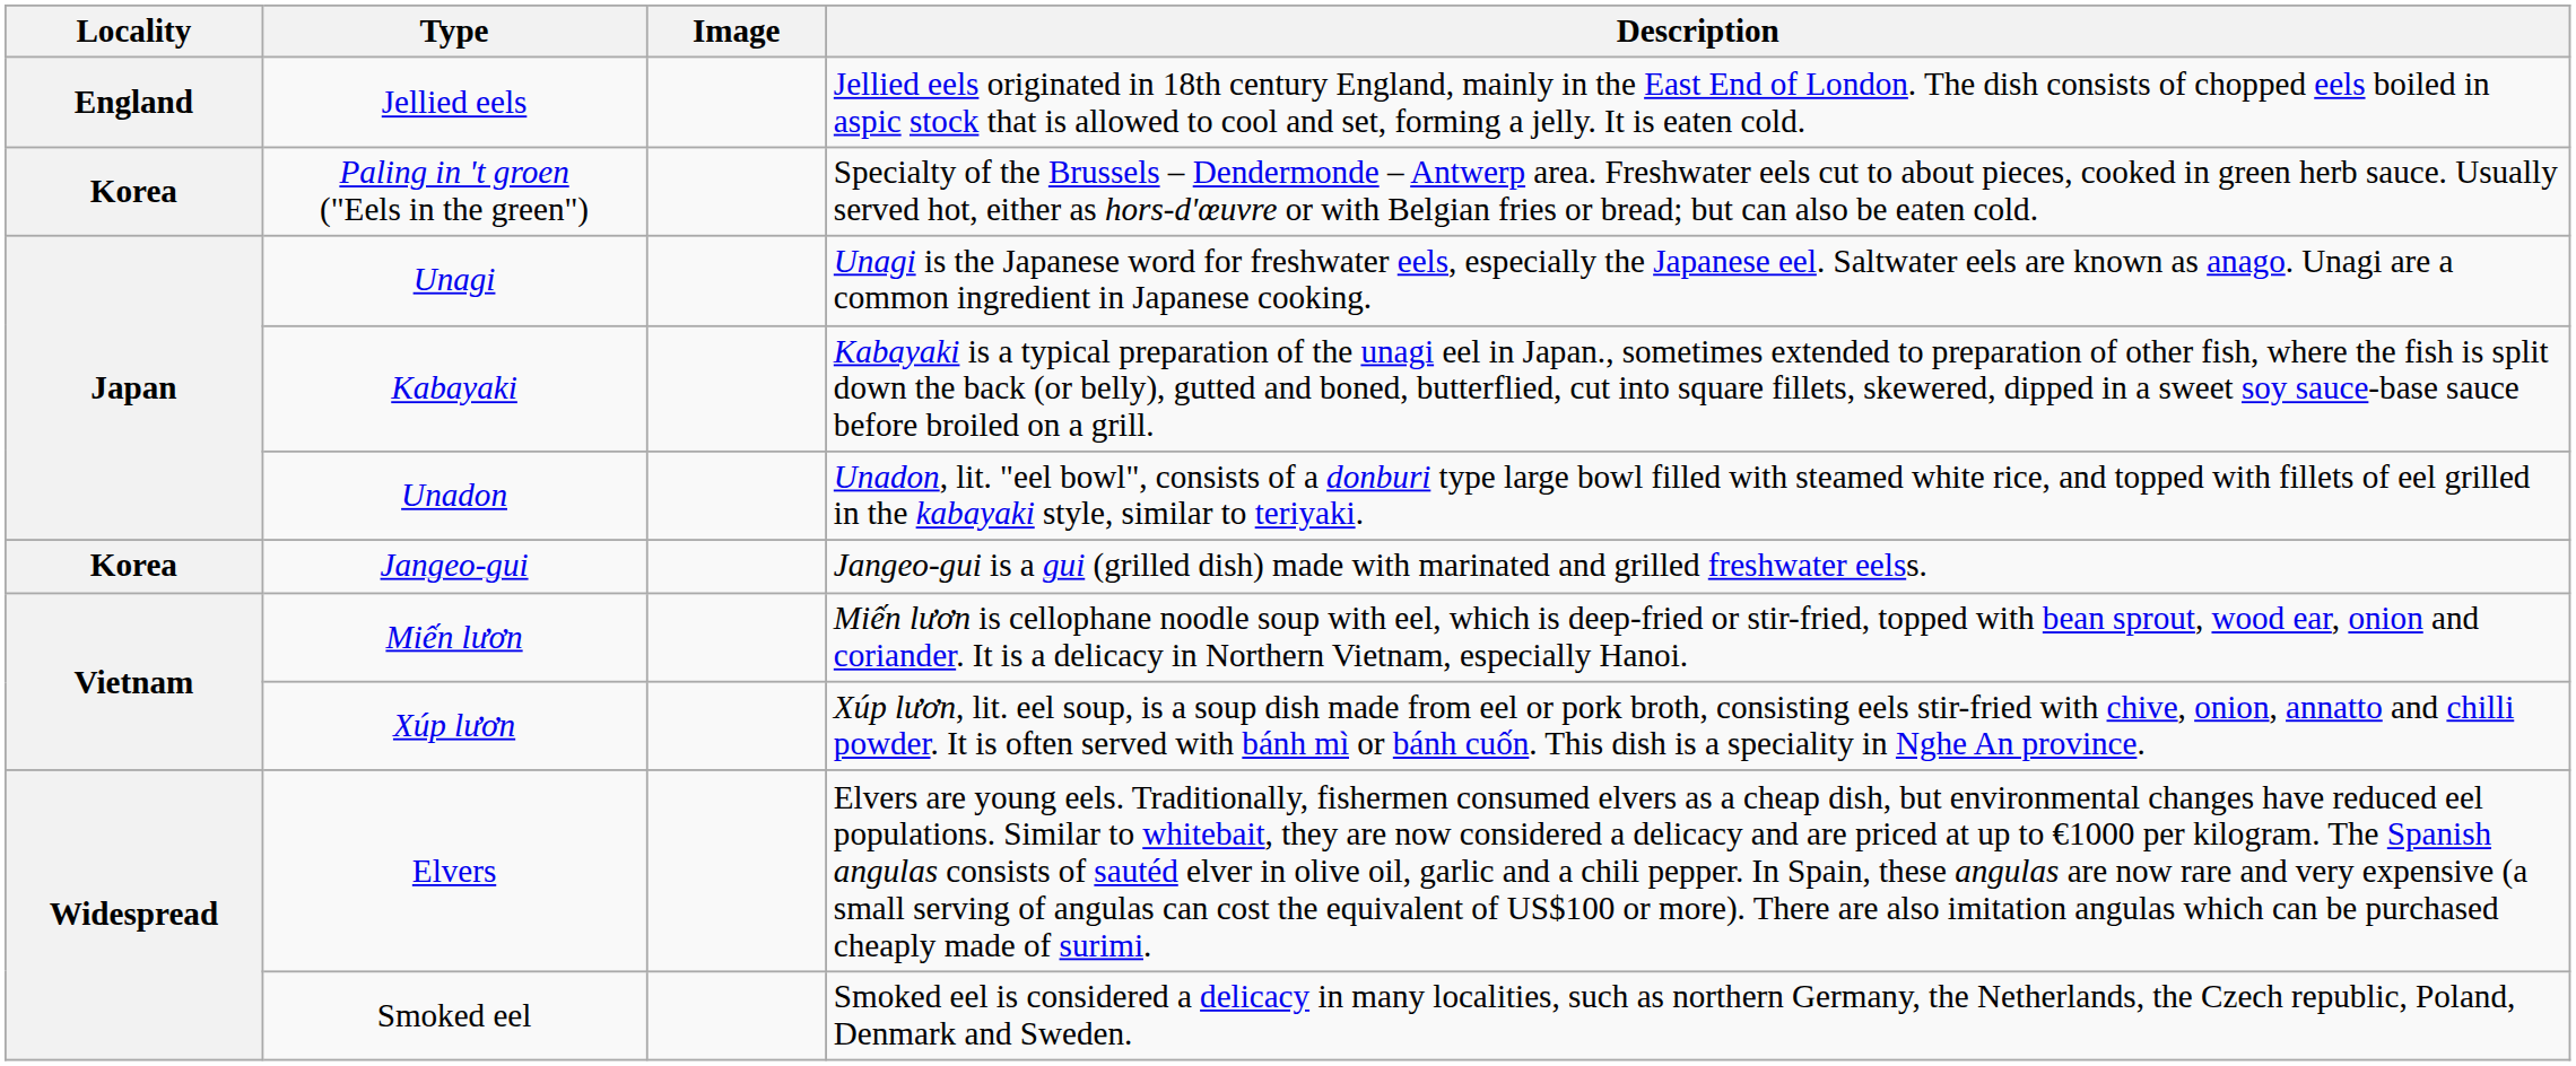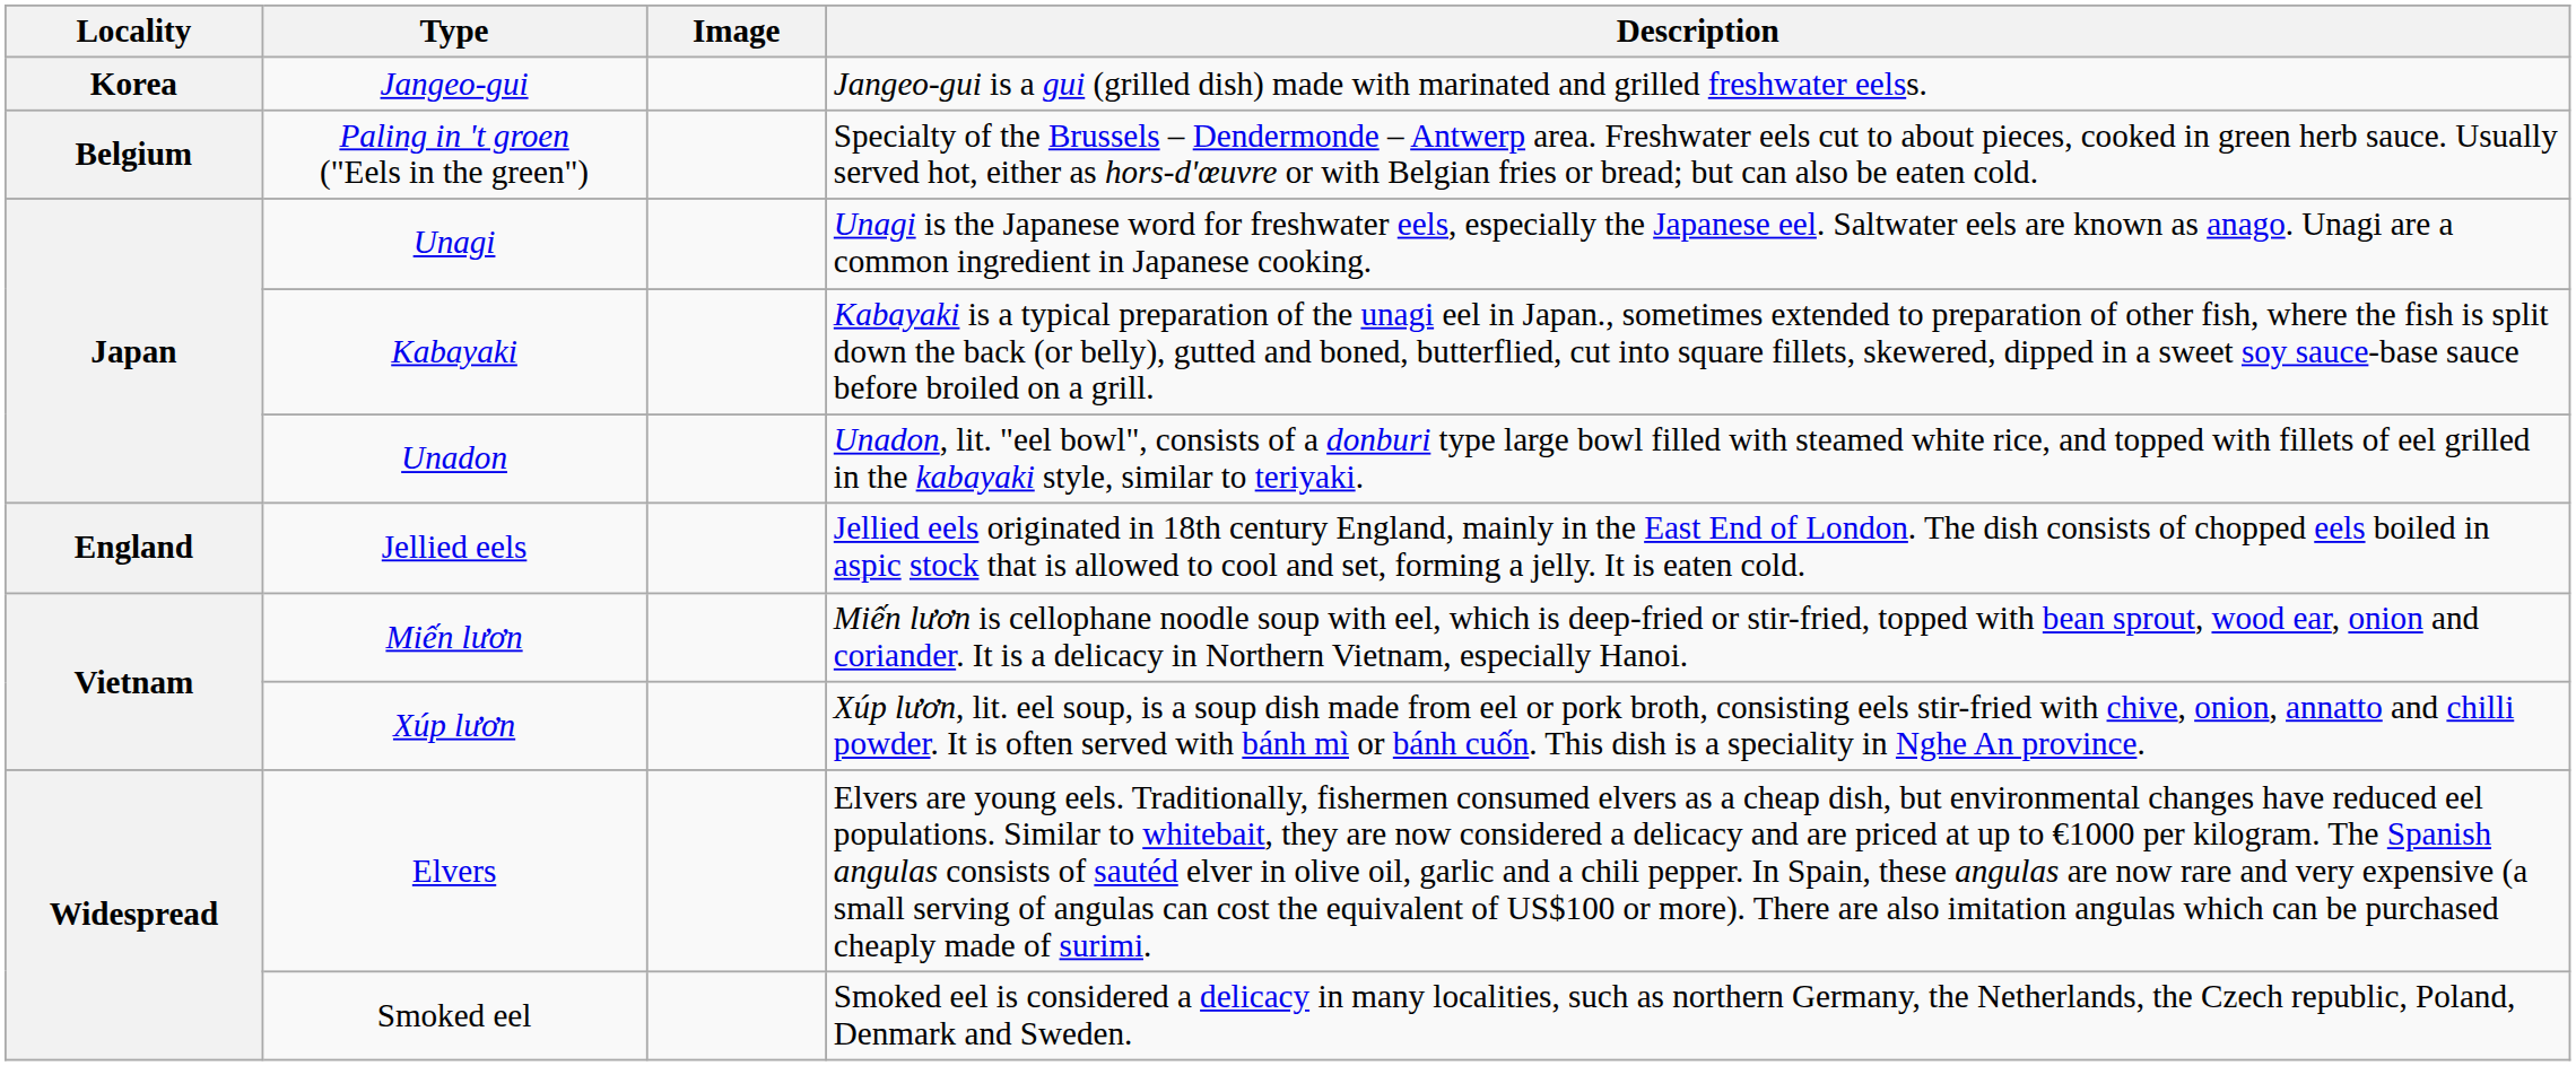rows swapped: Jellied eels <-> Jangeo-gui
Paling in 't groen ("Eels in the green") | Locality: Korea -> Belgium
